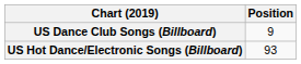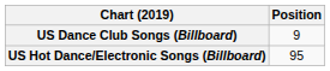US Hot Dance/Electronic Songs (Billboard) | Position: 93 -> 95
